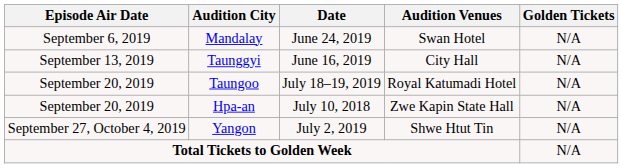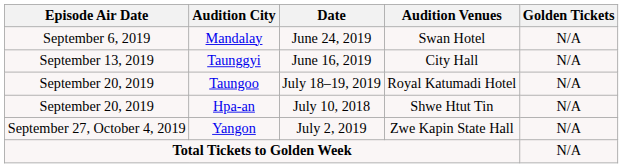Hpa-an | Audition Venues: Zwe Kapin State Hall -> Shwe Htut Tin
Yangon | Audition Venues: Shwe Htut Tin -> Zwe Kapin State Hall
